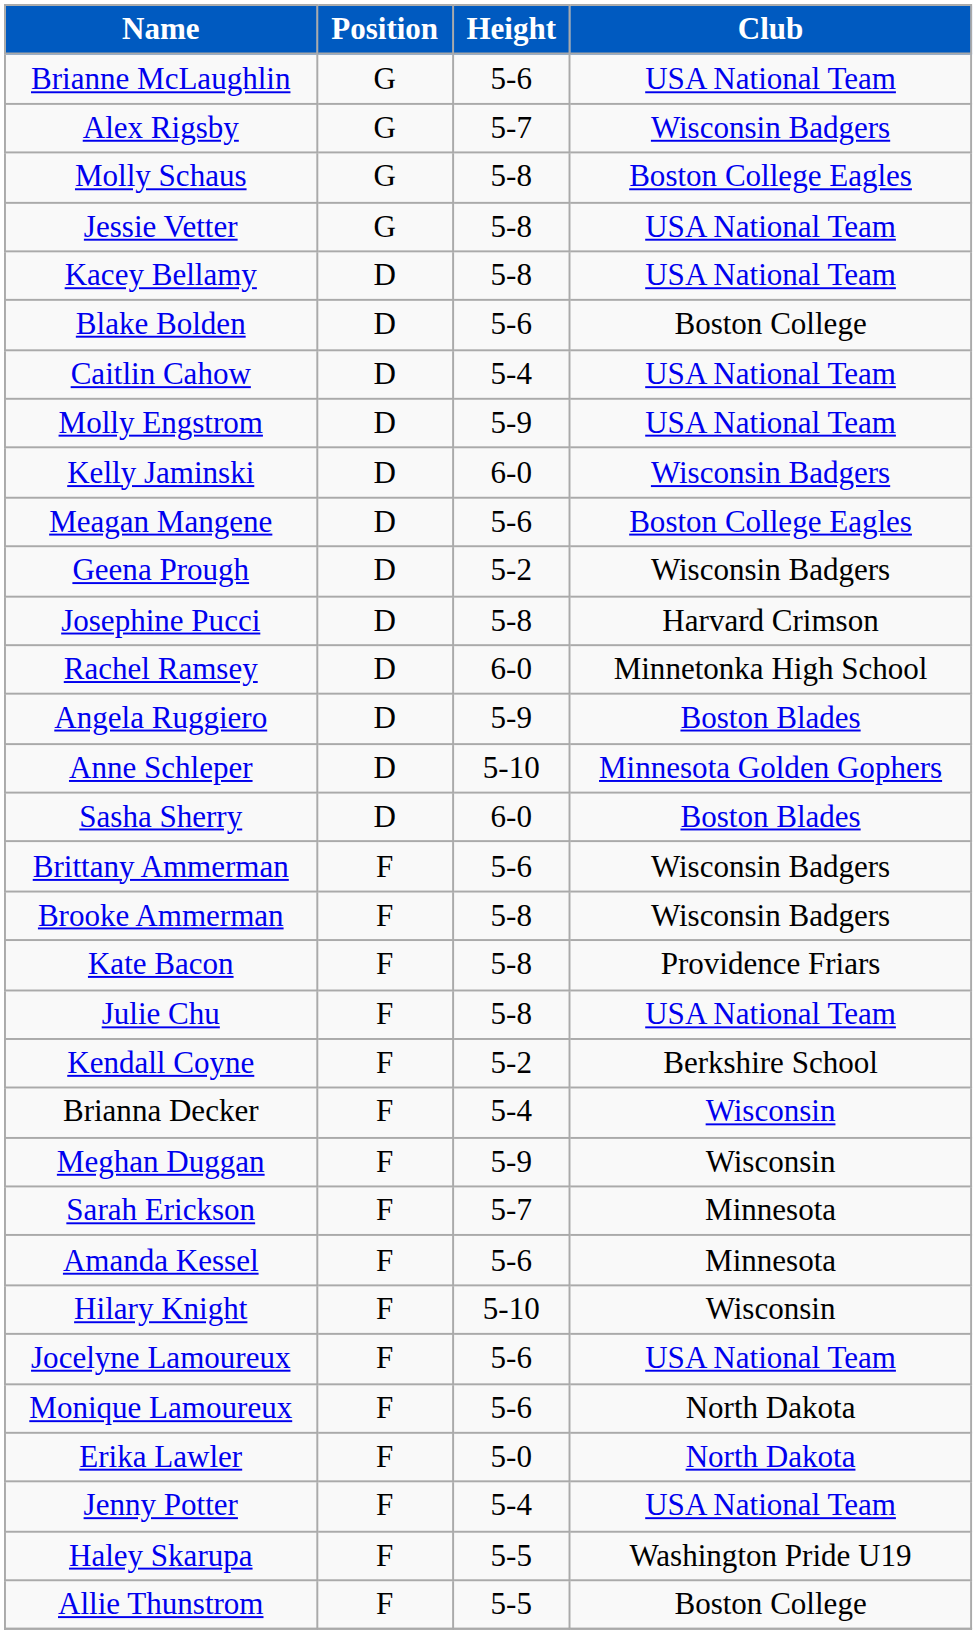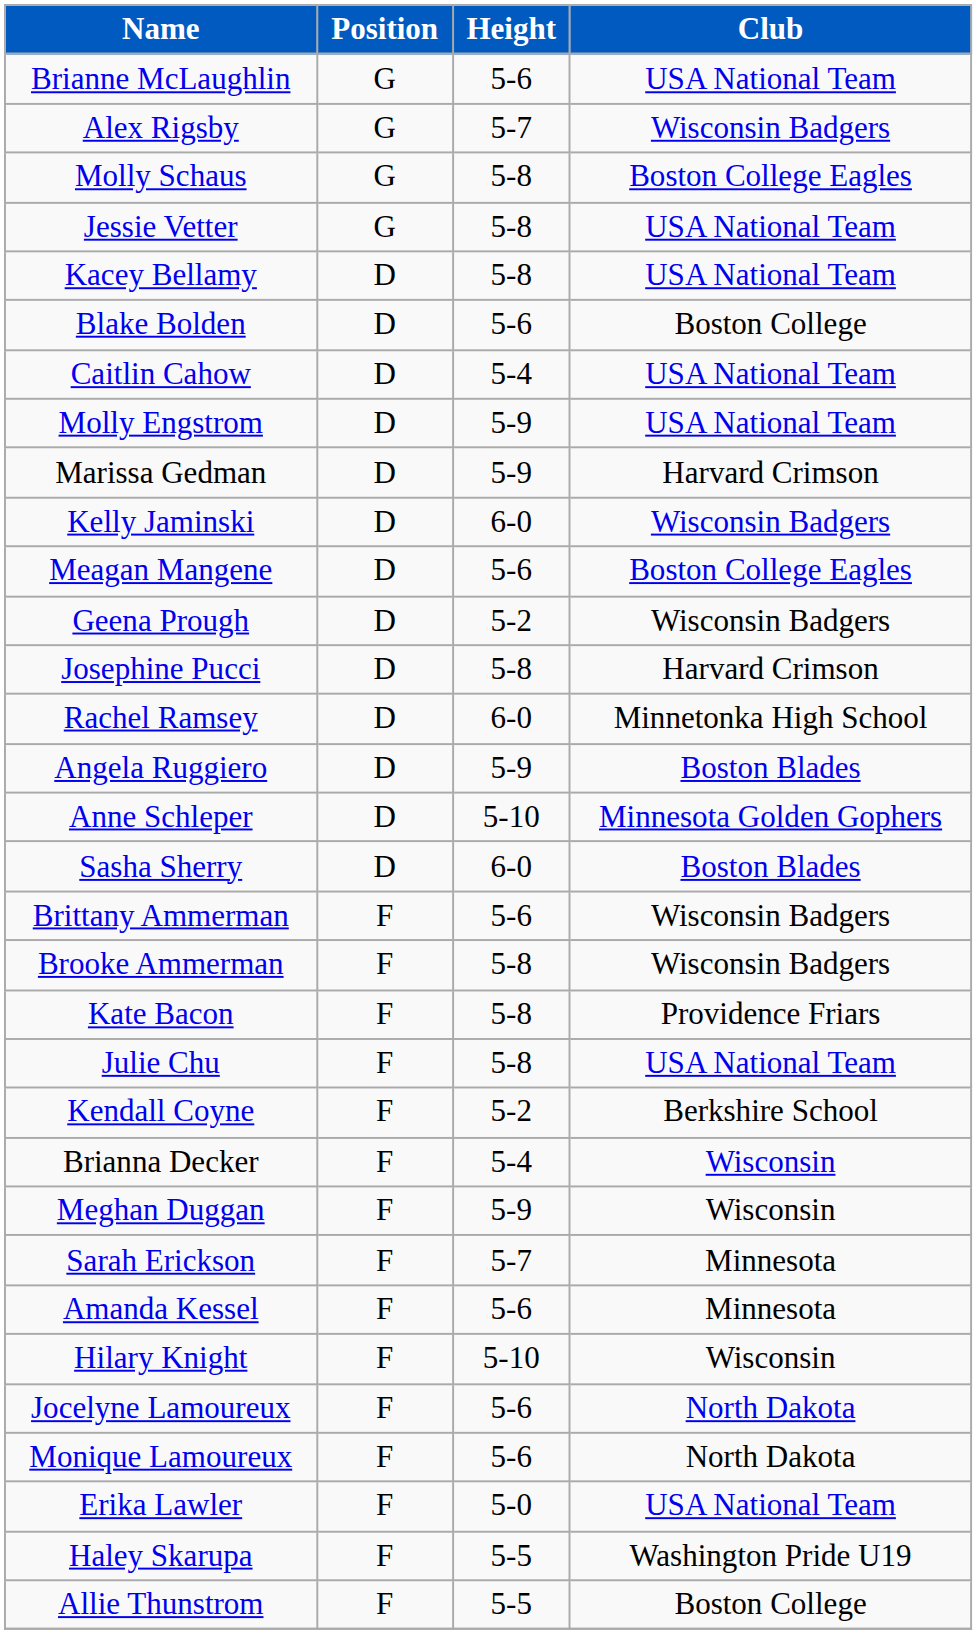+ row: Marissa Gedman | D | 5-9 | Harvard Crimson
Jocelyne Lamoureux | Club: USA National Team -> North Dakota
Erika Lawler | Club: North Dakota -> USA National Team
- row: Jenny Potter | F | 5-4 | USA National Team
